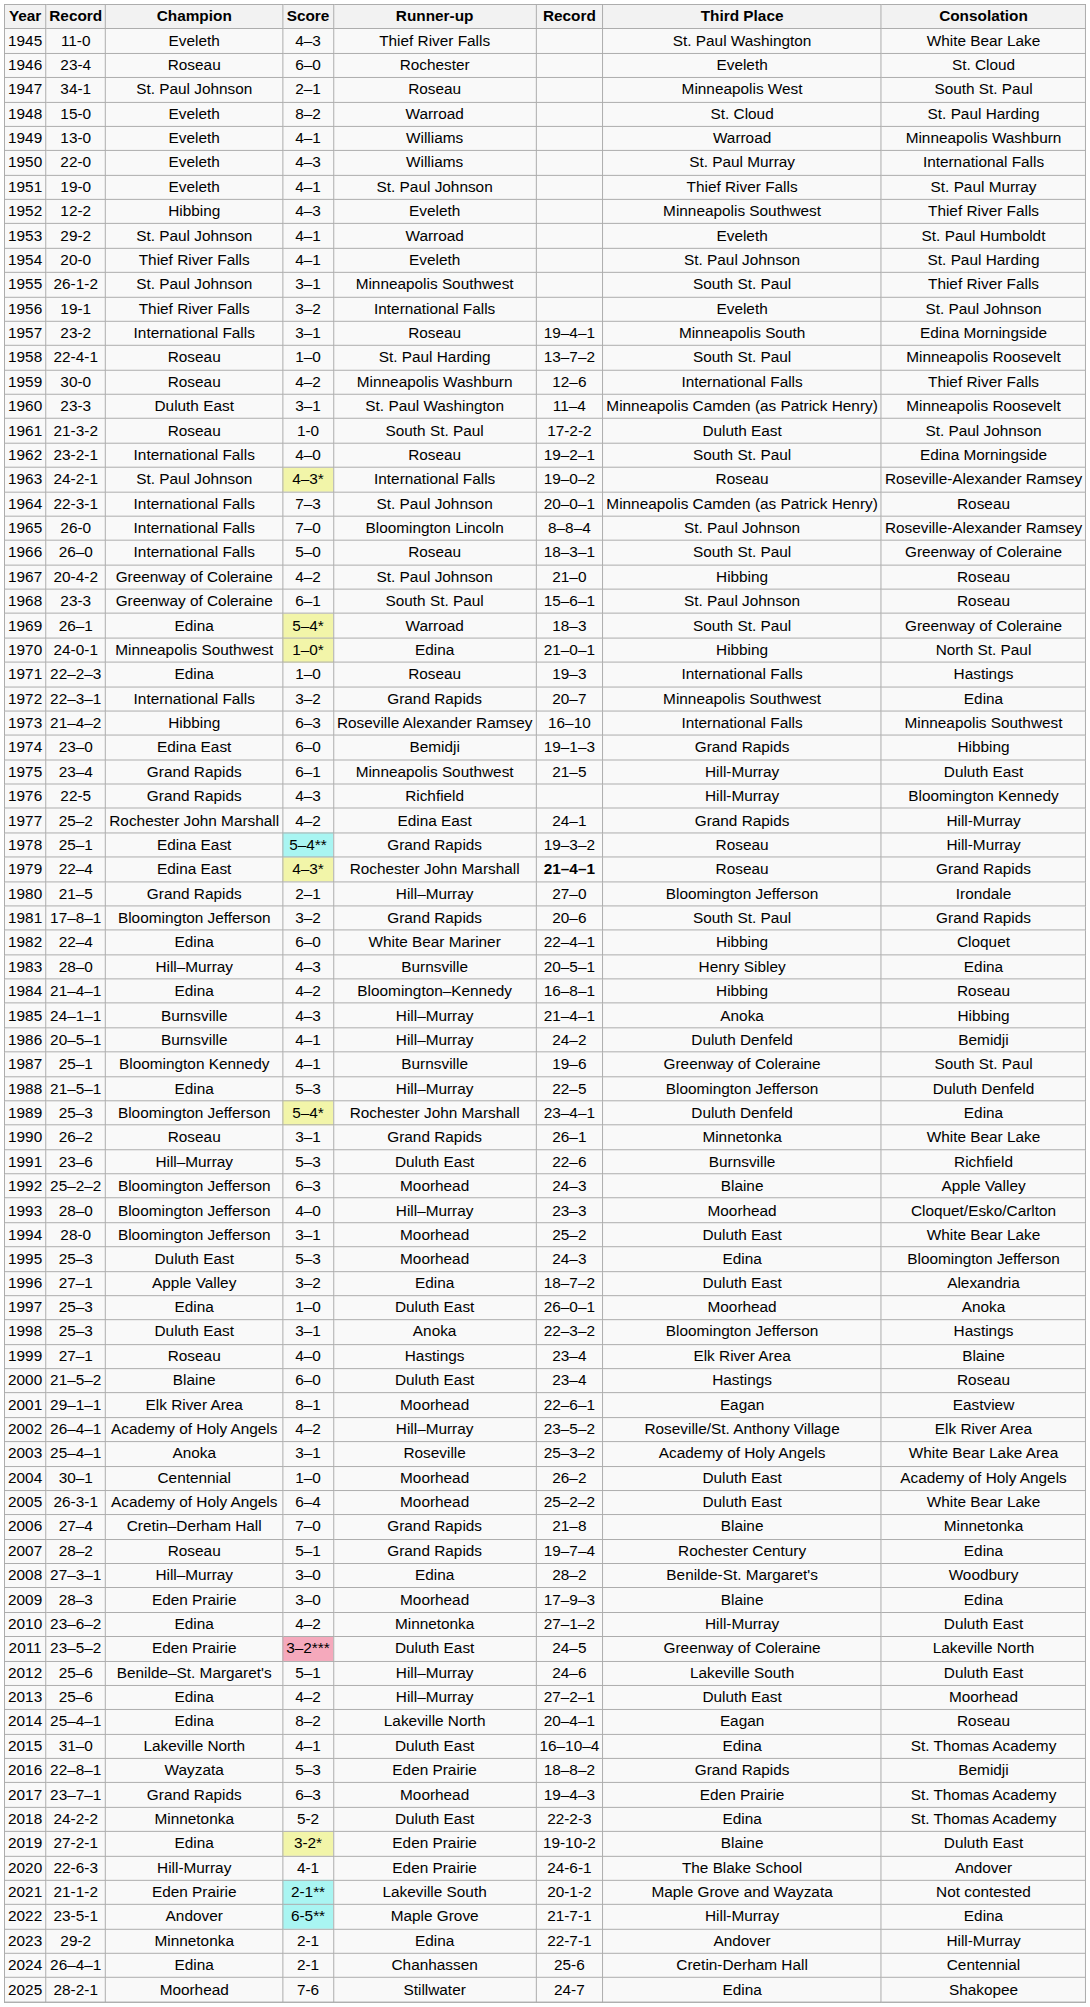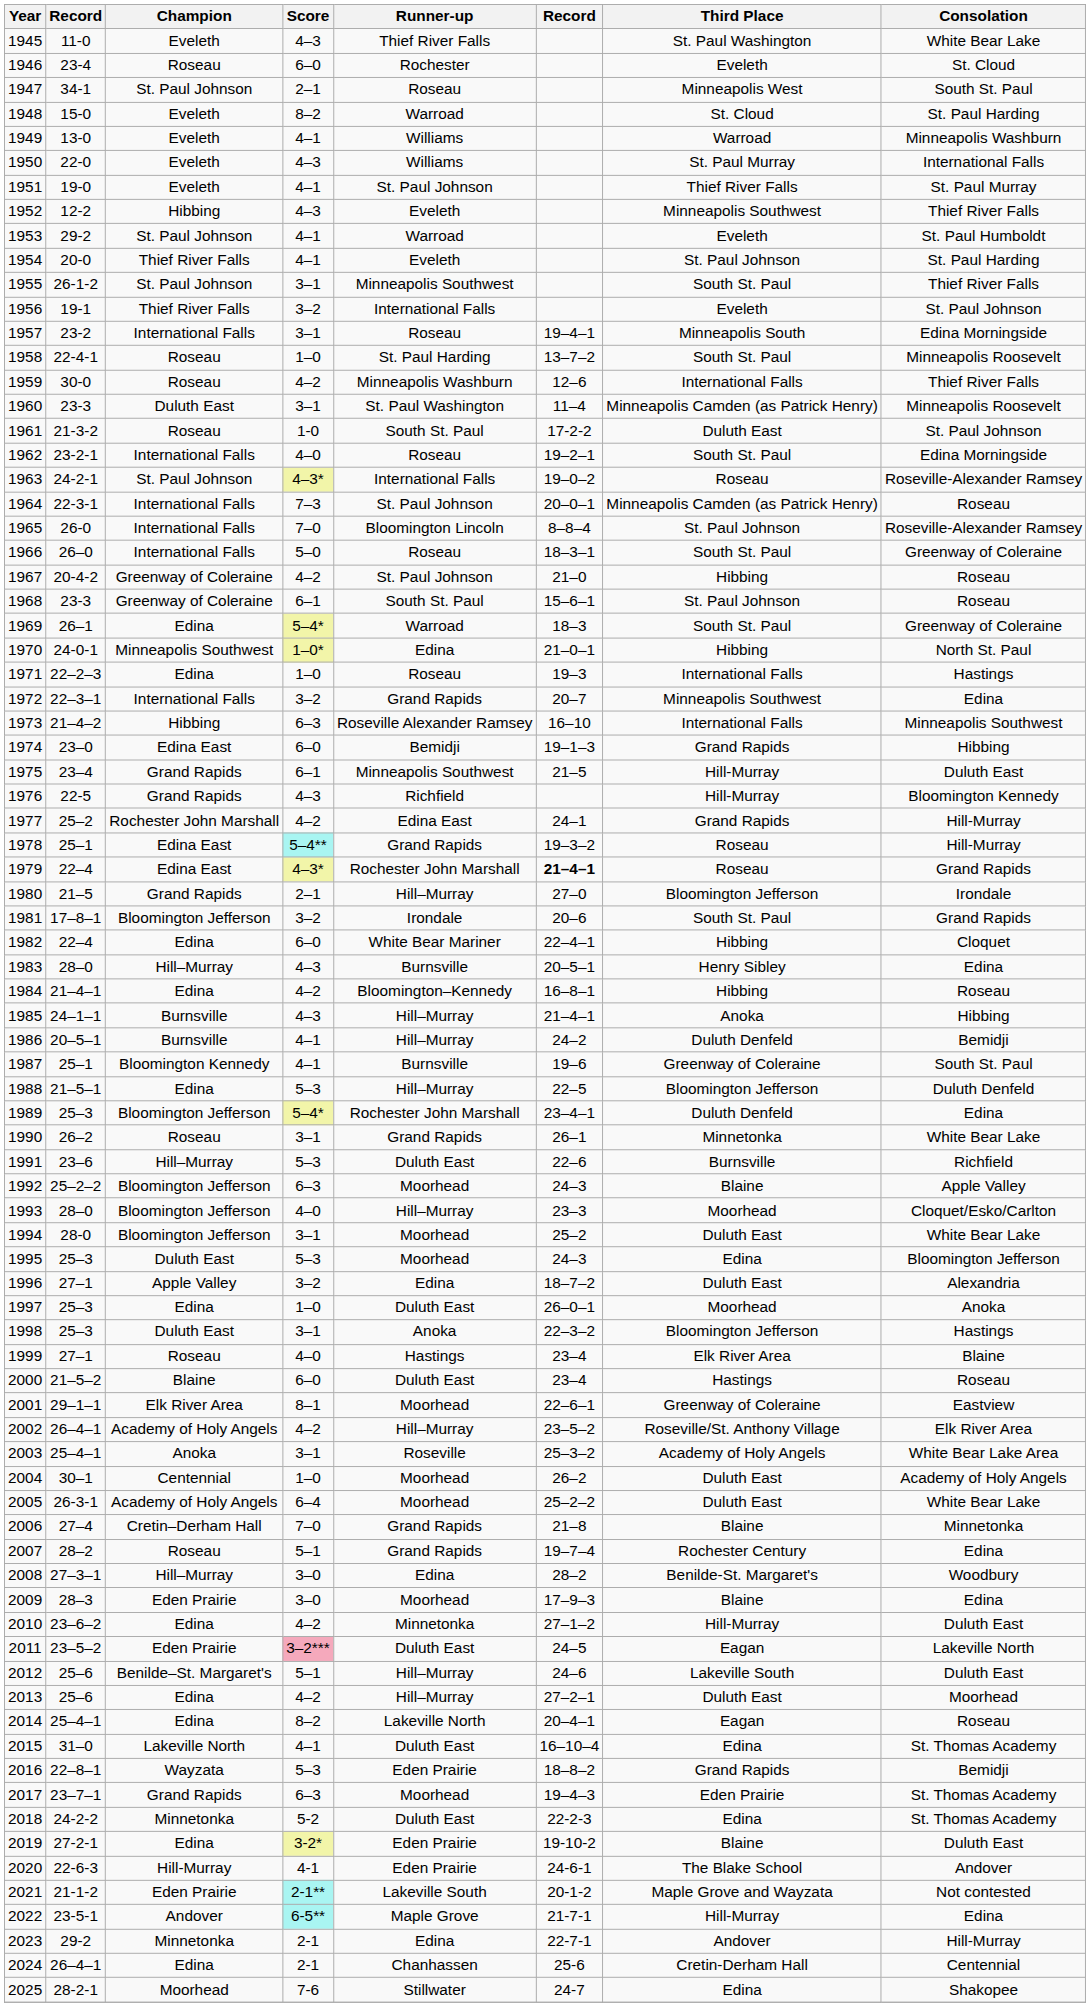1981 | Runner-up: Grand Rapids -> Irondale
2001 | Third Place: Eagan -> Greenway of Coleraine
2011 | Third Place: Greenway of Coleraine -> Eagan
